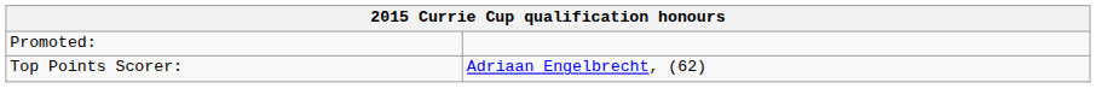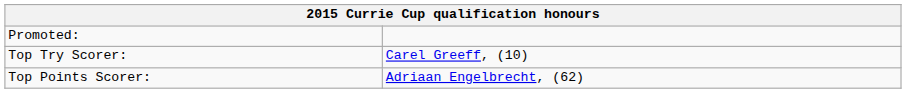+ row: Top Try Scorer: | Carel Greeff, (10)
